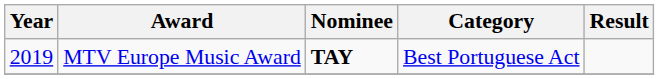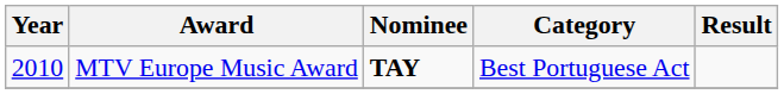MTV Europe Music Award | Year: 2019 -> 2010
